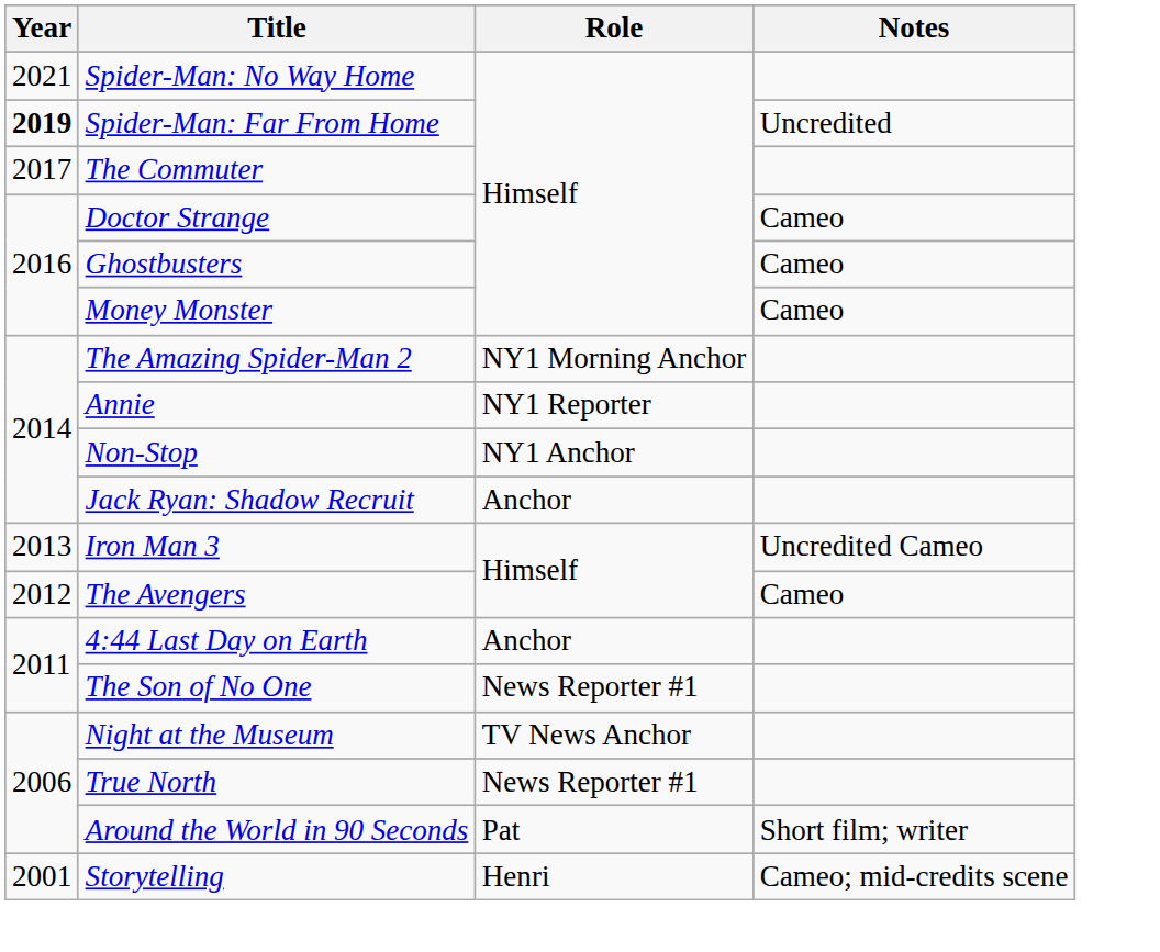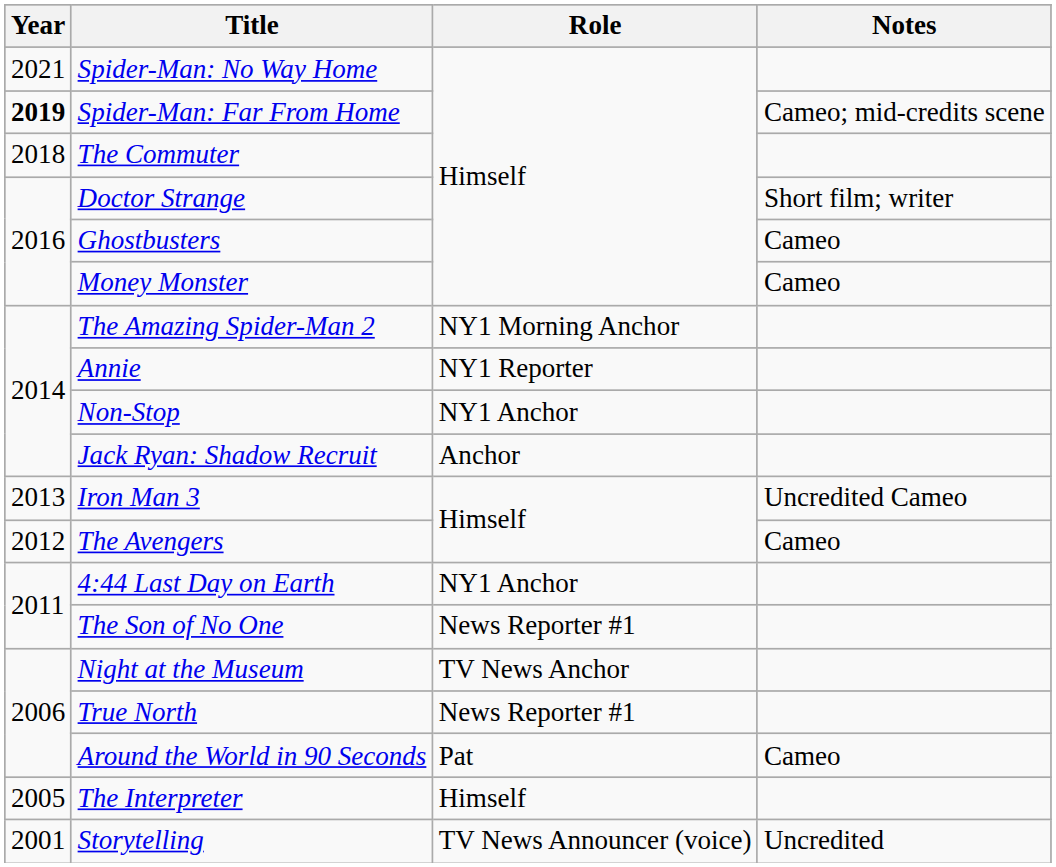Spider-Man: Far From Home | Notes: Uncredited -> Cameo; mid-credits scene
The Commuter | Year: 2017 -> 2018
Doctor Strange | Notes: Cameo -> Short film; writer
4:44 Last Day on Earth | Role: Anchor -> NY1 Anchor
Around the World in 90 Seconds | Notes: Short film; writer -> Cameo
+ row: 2005 | The Interpreter | Himself
Storytelling | Role: Henri -> TV News Announcer (voice)
Storytelling | Notes: Cameo; mid-credits scene -> Uncredited
